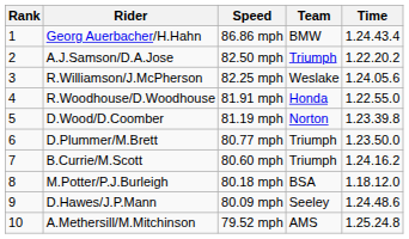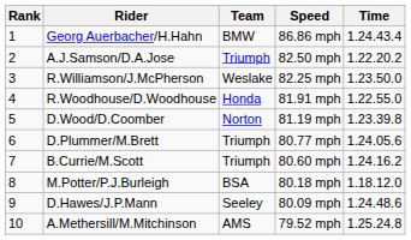columns swapped: Team <-> Speed
R.Williamson/J.McPherson | Time: 1.24.05.6 -> 1.23.50.0
D.Plummer/M.Brett | Time: 1.23.50.0 -> 1.24.05.6
